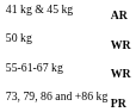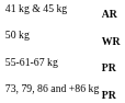55-61-67 kg | column 2: WR -> PR
